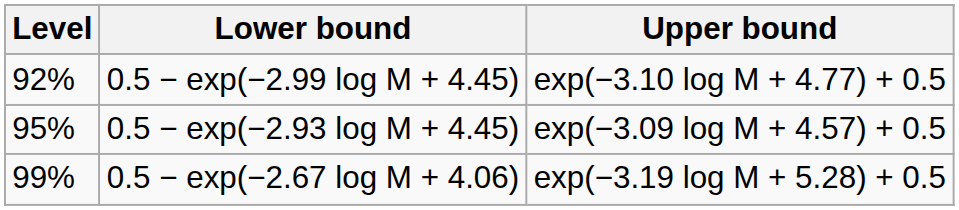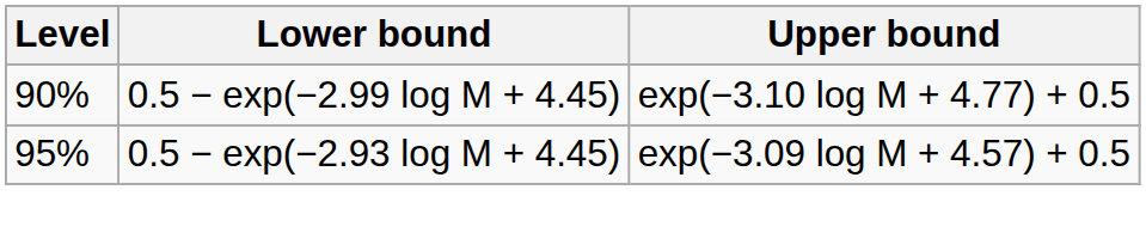0.5 − exp(−2.99 log M + 4.45) | Level: 92% -> 90%
- row: 99% | 0.5 − exp(−2.67 log M + 4.06) | exp(−3.19 log M + 5.28) + 0.5
